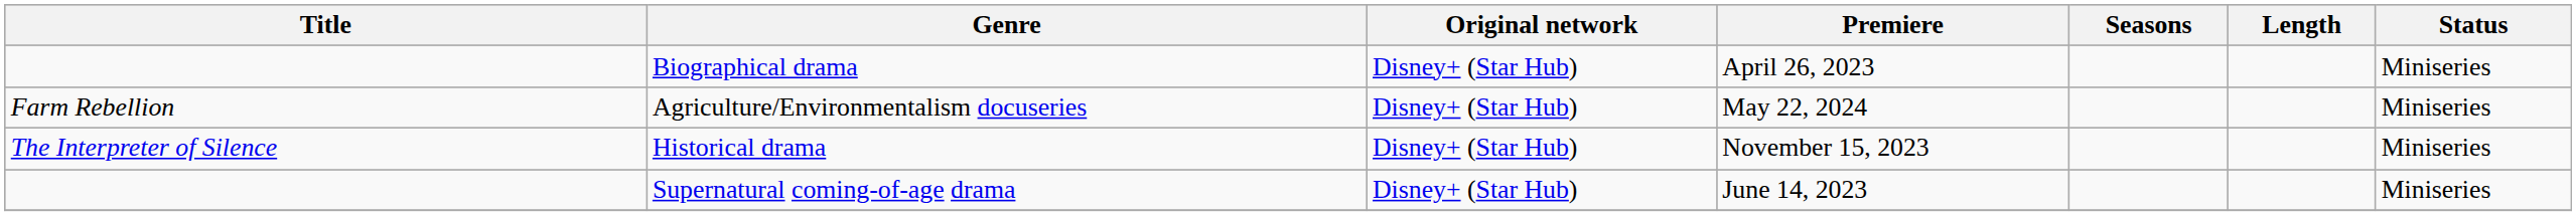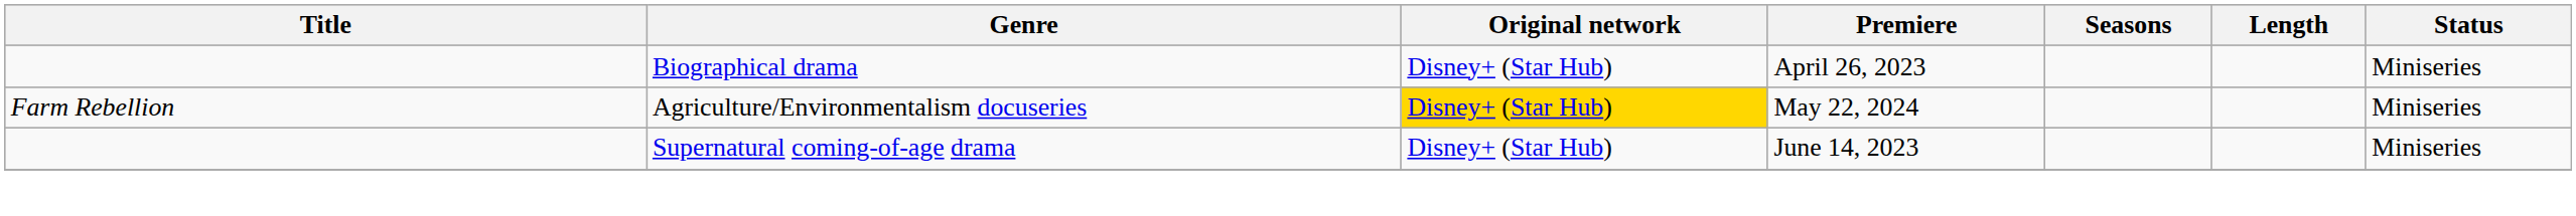Agriculture/Environmentalism docuseries | Original network: no background -> gold background
- row: The Interpreter of Silence | Historical drama | Disney+ (Star Hub) | November 15, 2023 | Miniseries
